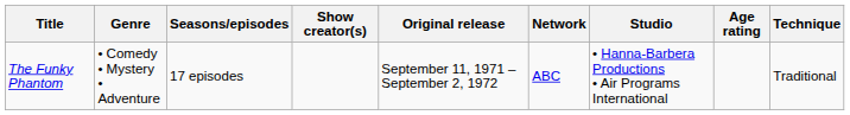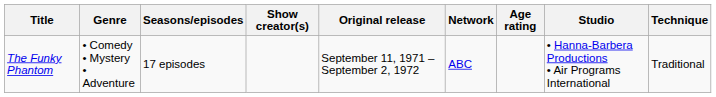columns swapped: Studio <-> Age rating
